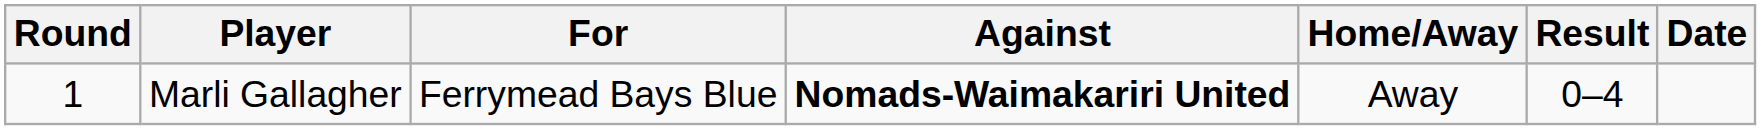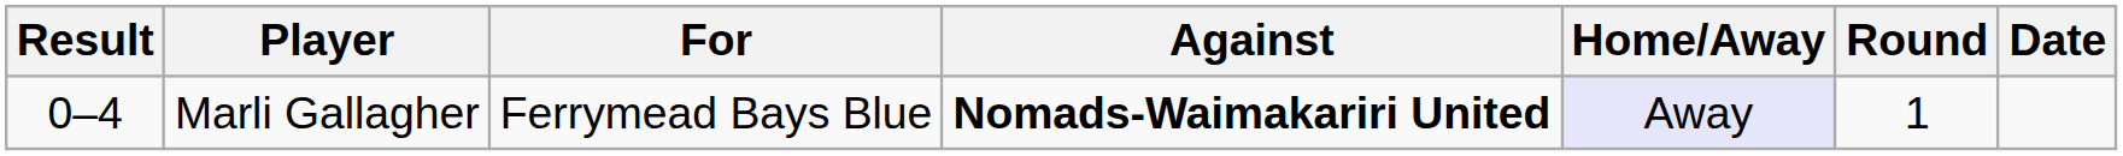columns swapped: Round <-> Result
Marli Gallagher | Home/Away: no background -> lavender background
